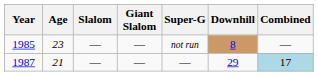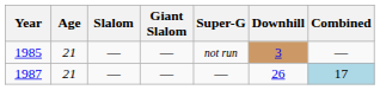1985 | Age: 23 -> 21
1985 | Downhill: 8 -> 3
1987 | Downhill: 29 -> 26
